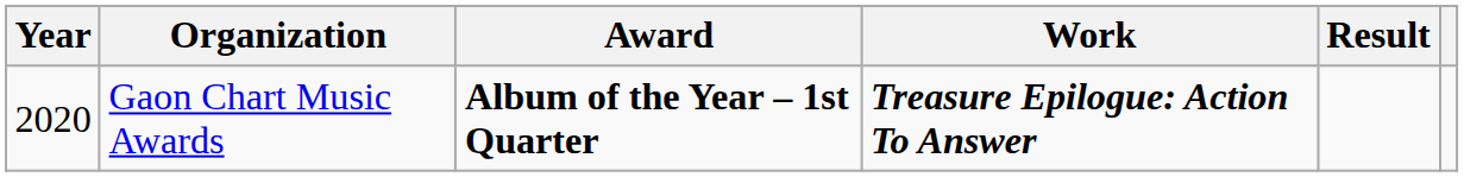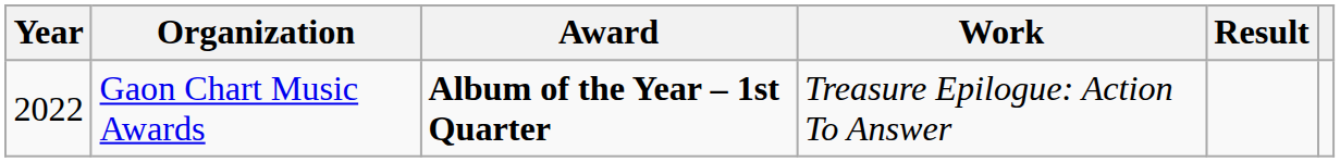Gaon Chart Music Awards | Year: 2020 -> 2022
Gaon Chart Music Awards | Work: bold -> normal
